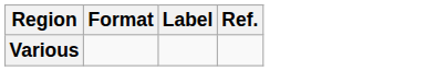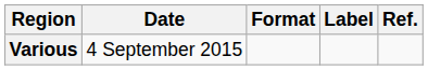+ column: Date | 4 September 2015
